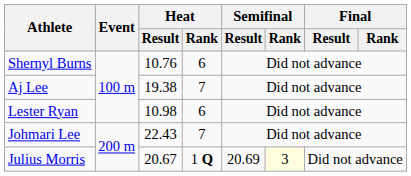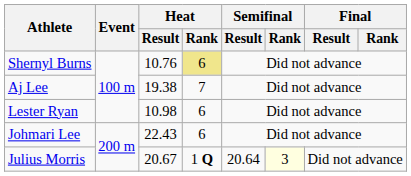Shernyl Burns | Heat / Rank: no background -> khaki background
Johmari Lee | Heat / Rank: 7 -> 6
Julius Morris | Semifinal / Result: 20.69 -> 20.64
